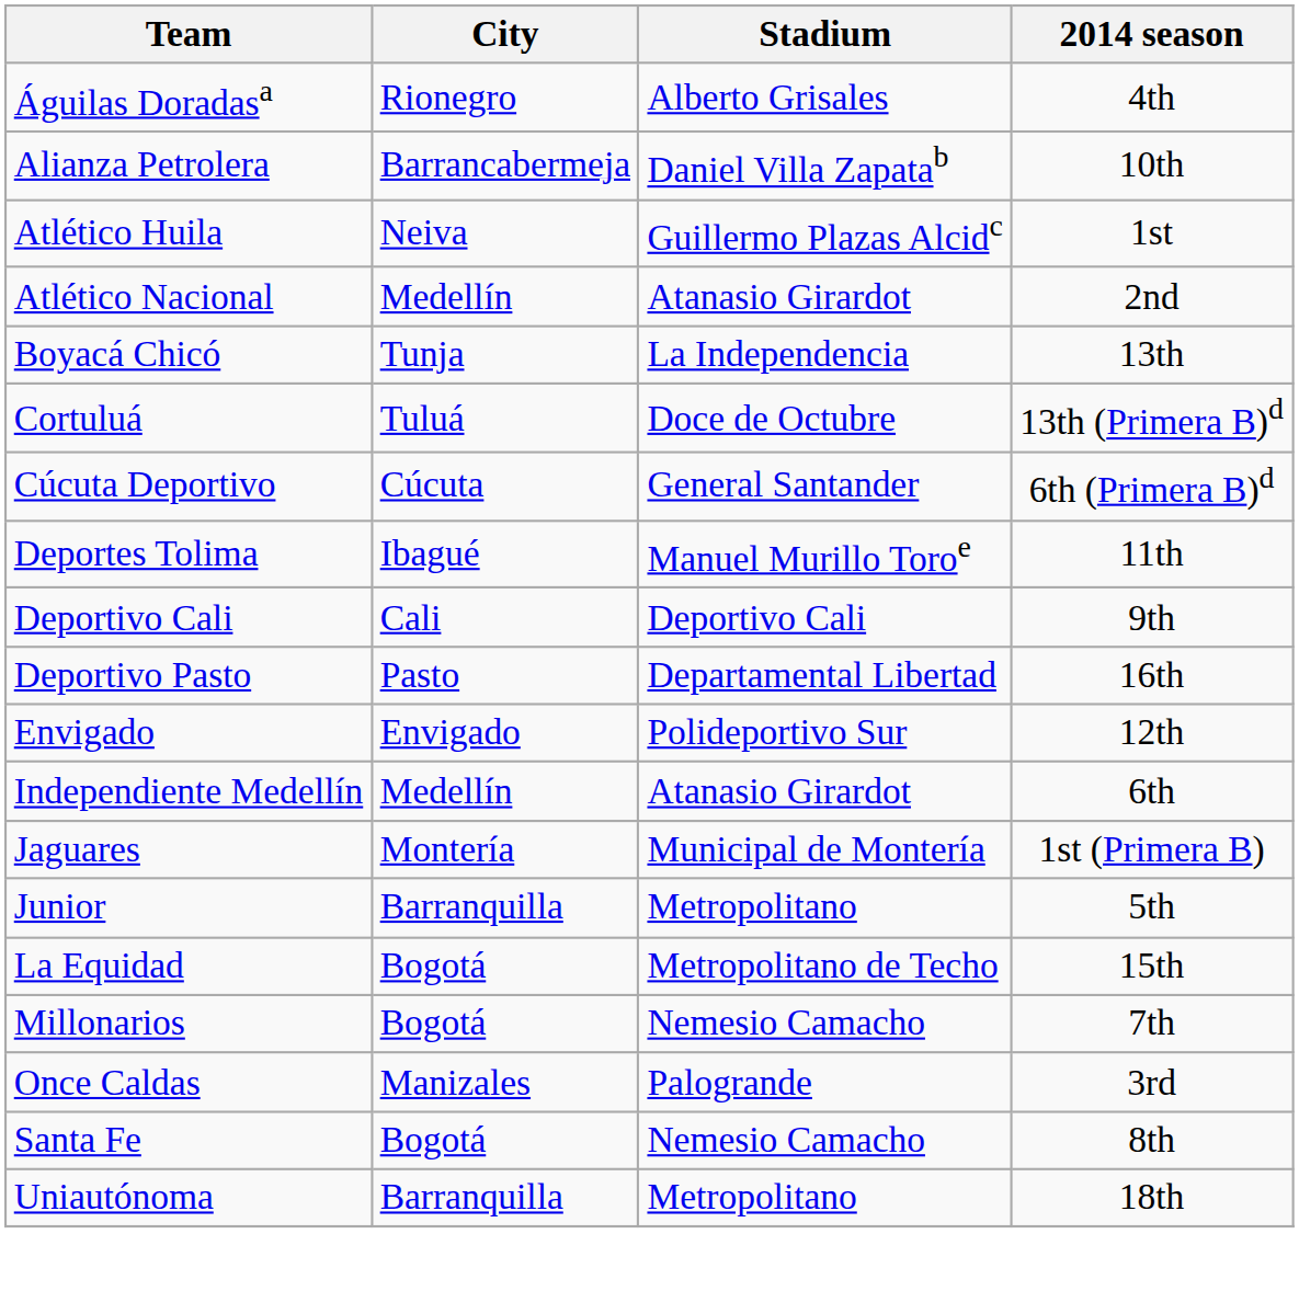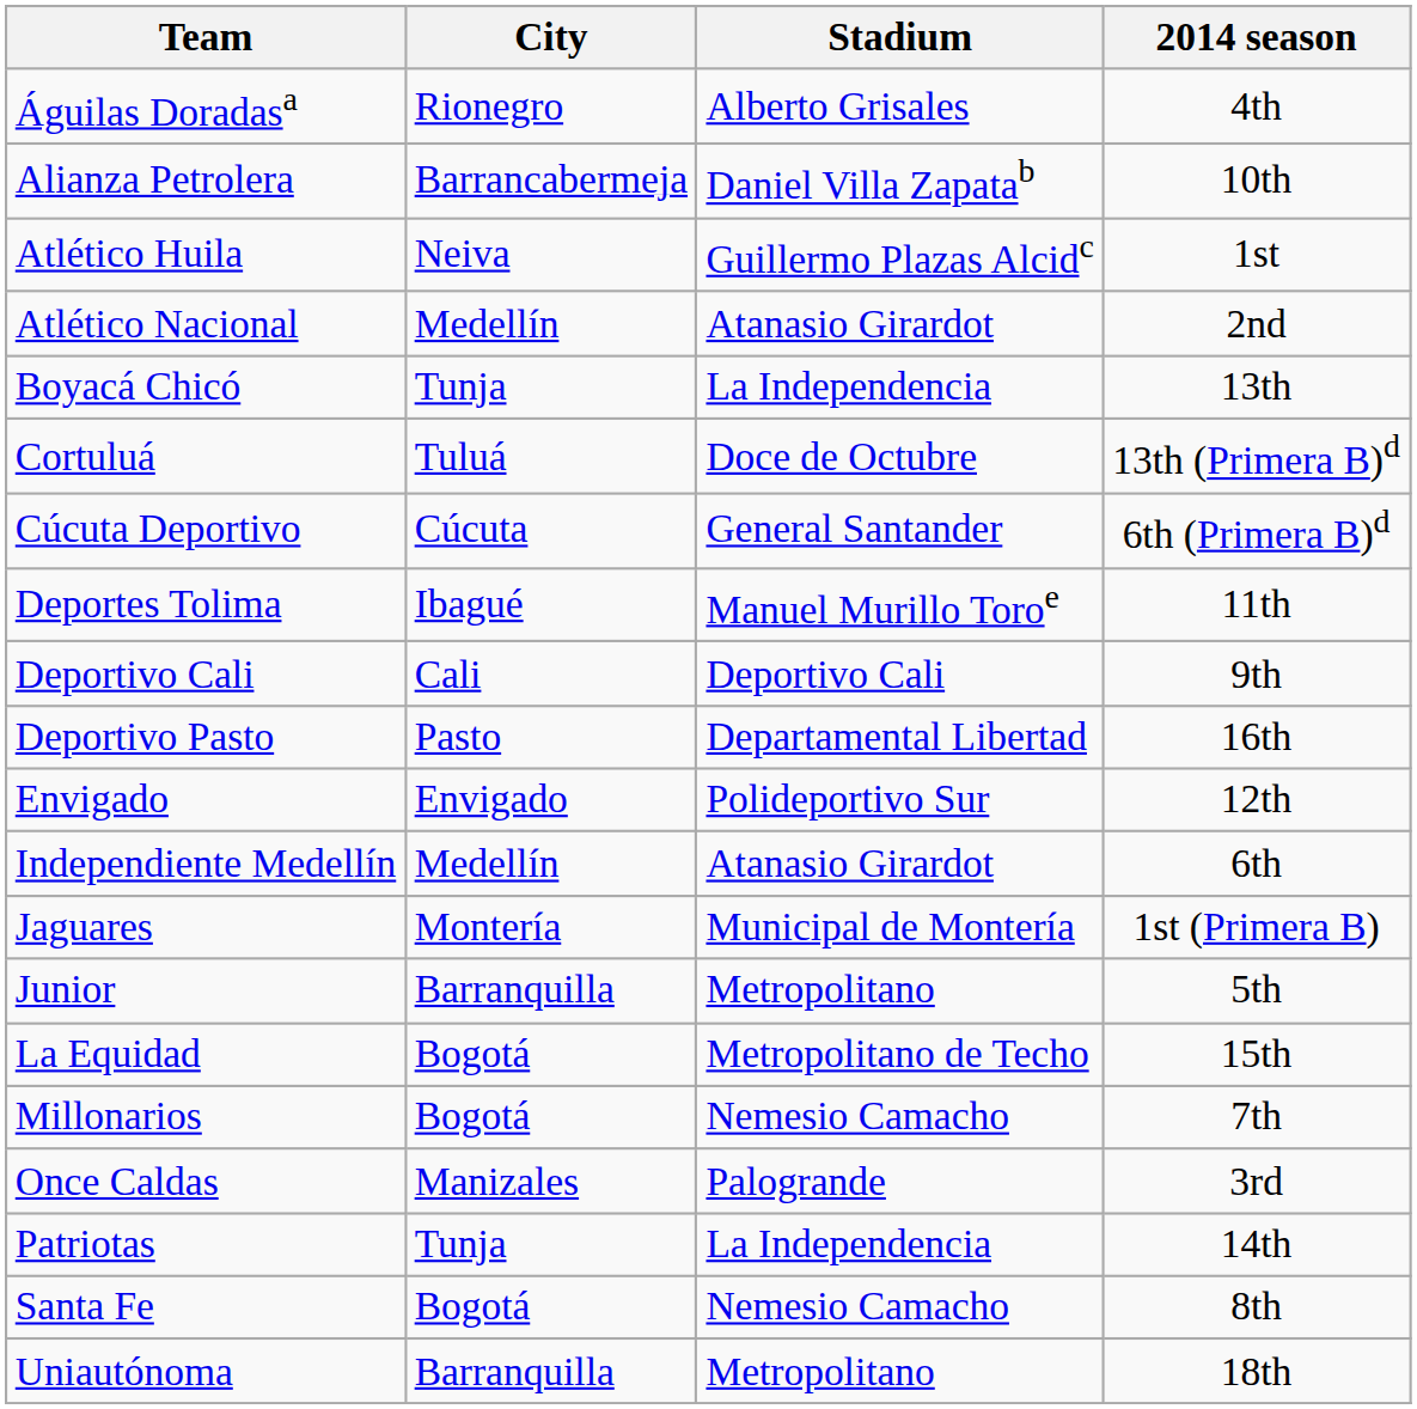+ row: Patriotas | Tunja | La Independencia | 14th
